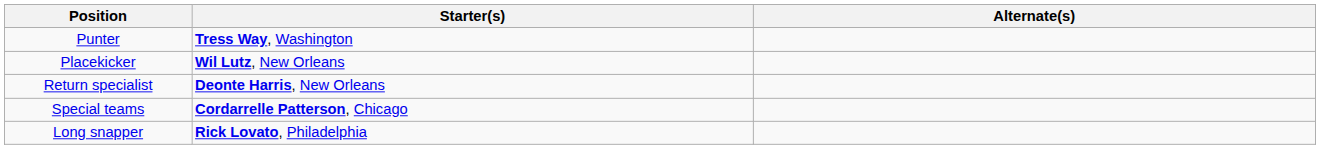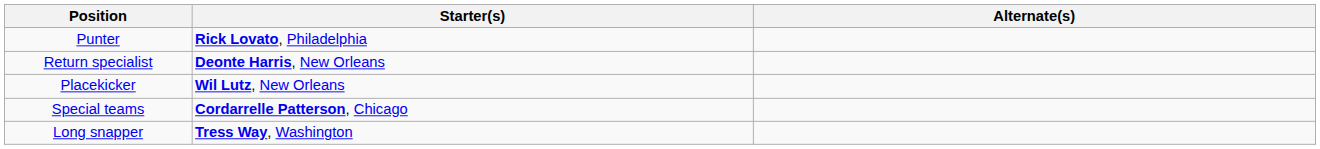Punter | Starter(s): Tress Way, Washington -> Rick Lovato, Philadelphia
rows swapped: Placekicker <-> Return specialist
Long snapper | Starter(s): Rick Lovato, Philadelphia -> Tress Way, Washington
